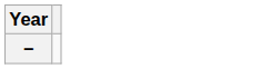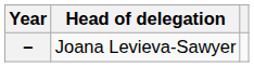+ column: Head of delegation | Joana Levieva-Sawyer
